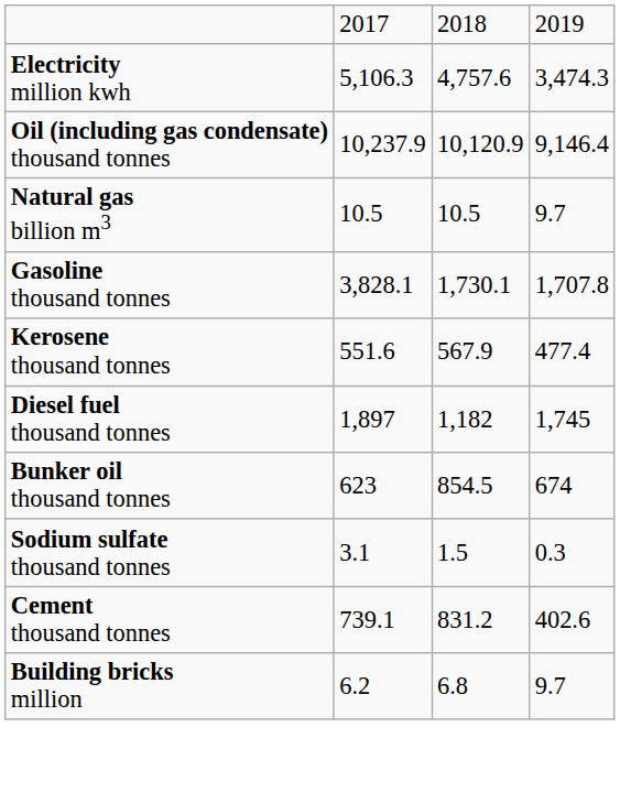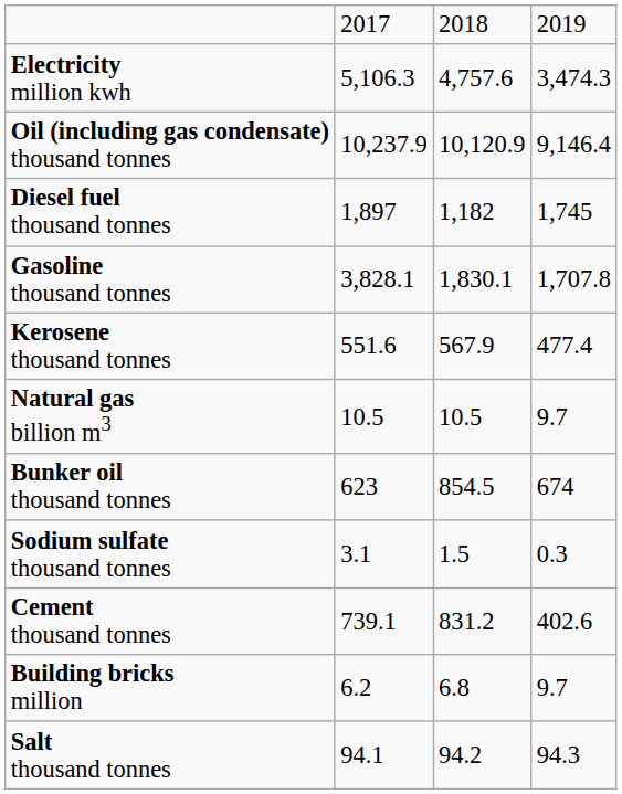rows swapped: Natural gas billion m3 <-> Diesel fuel thousand tonnes
Gasoline thousand tonnes | column 3: 1,730.1 -> 1,830.1
+ row: Salt thousand tonnes | 94.1 | 94.2 | 94.3
